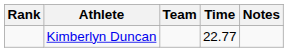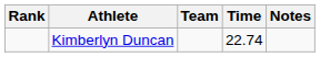Kimberlyn Duncan | Time: 22.77 -> 22.74
